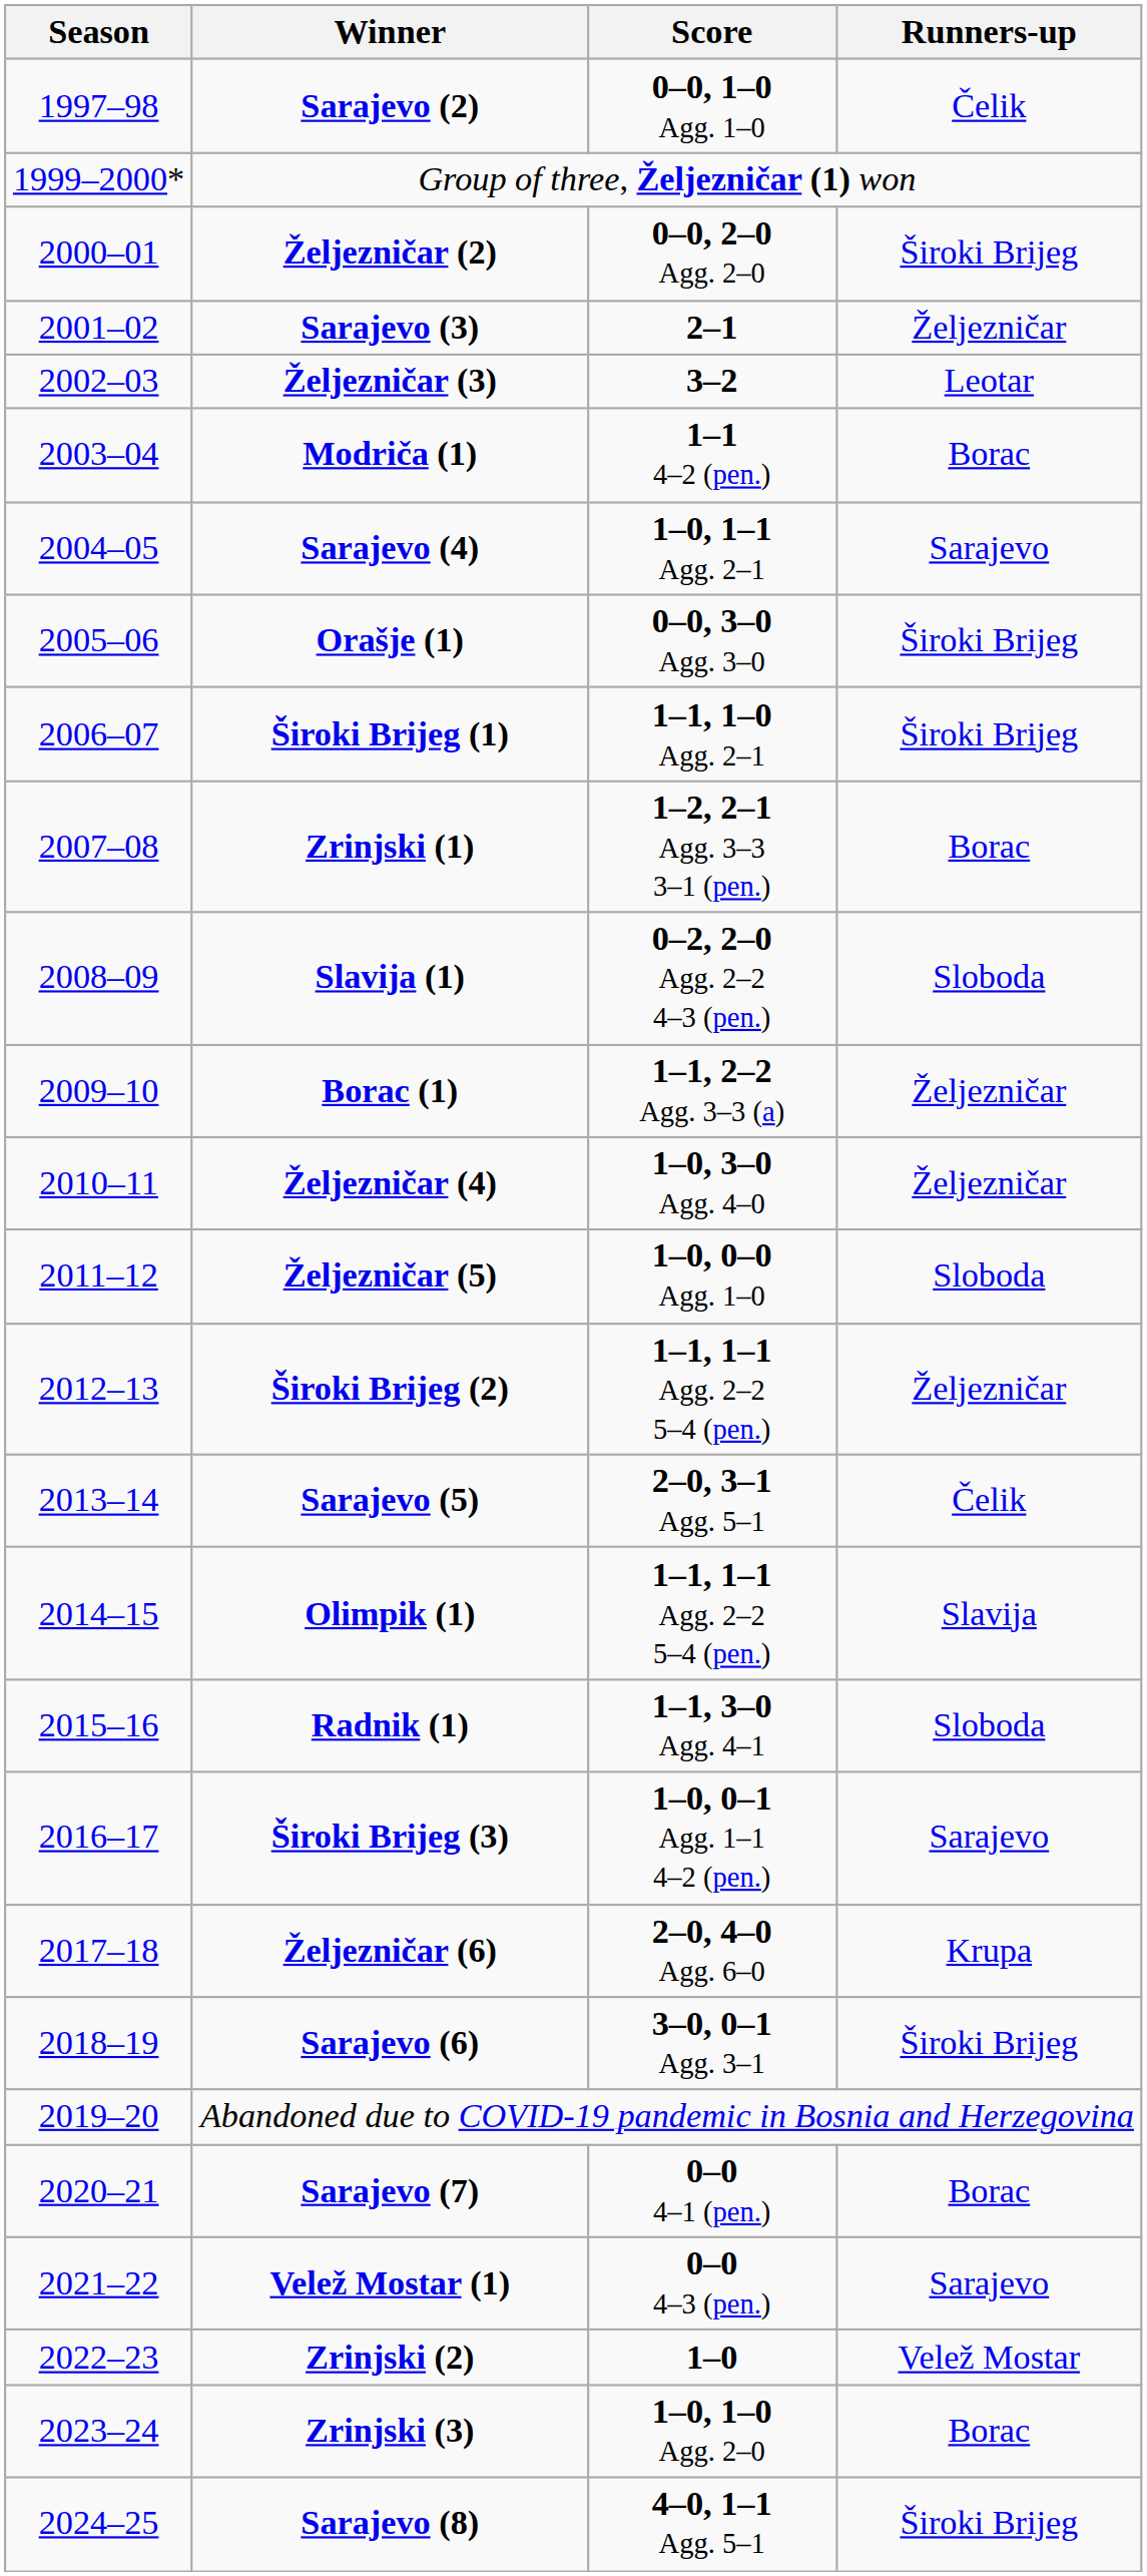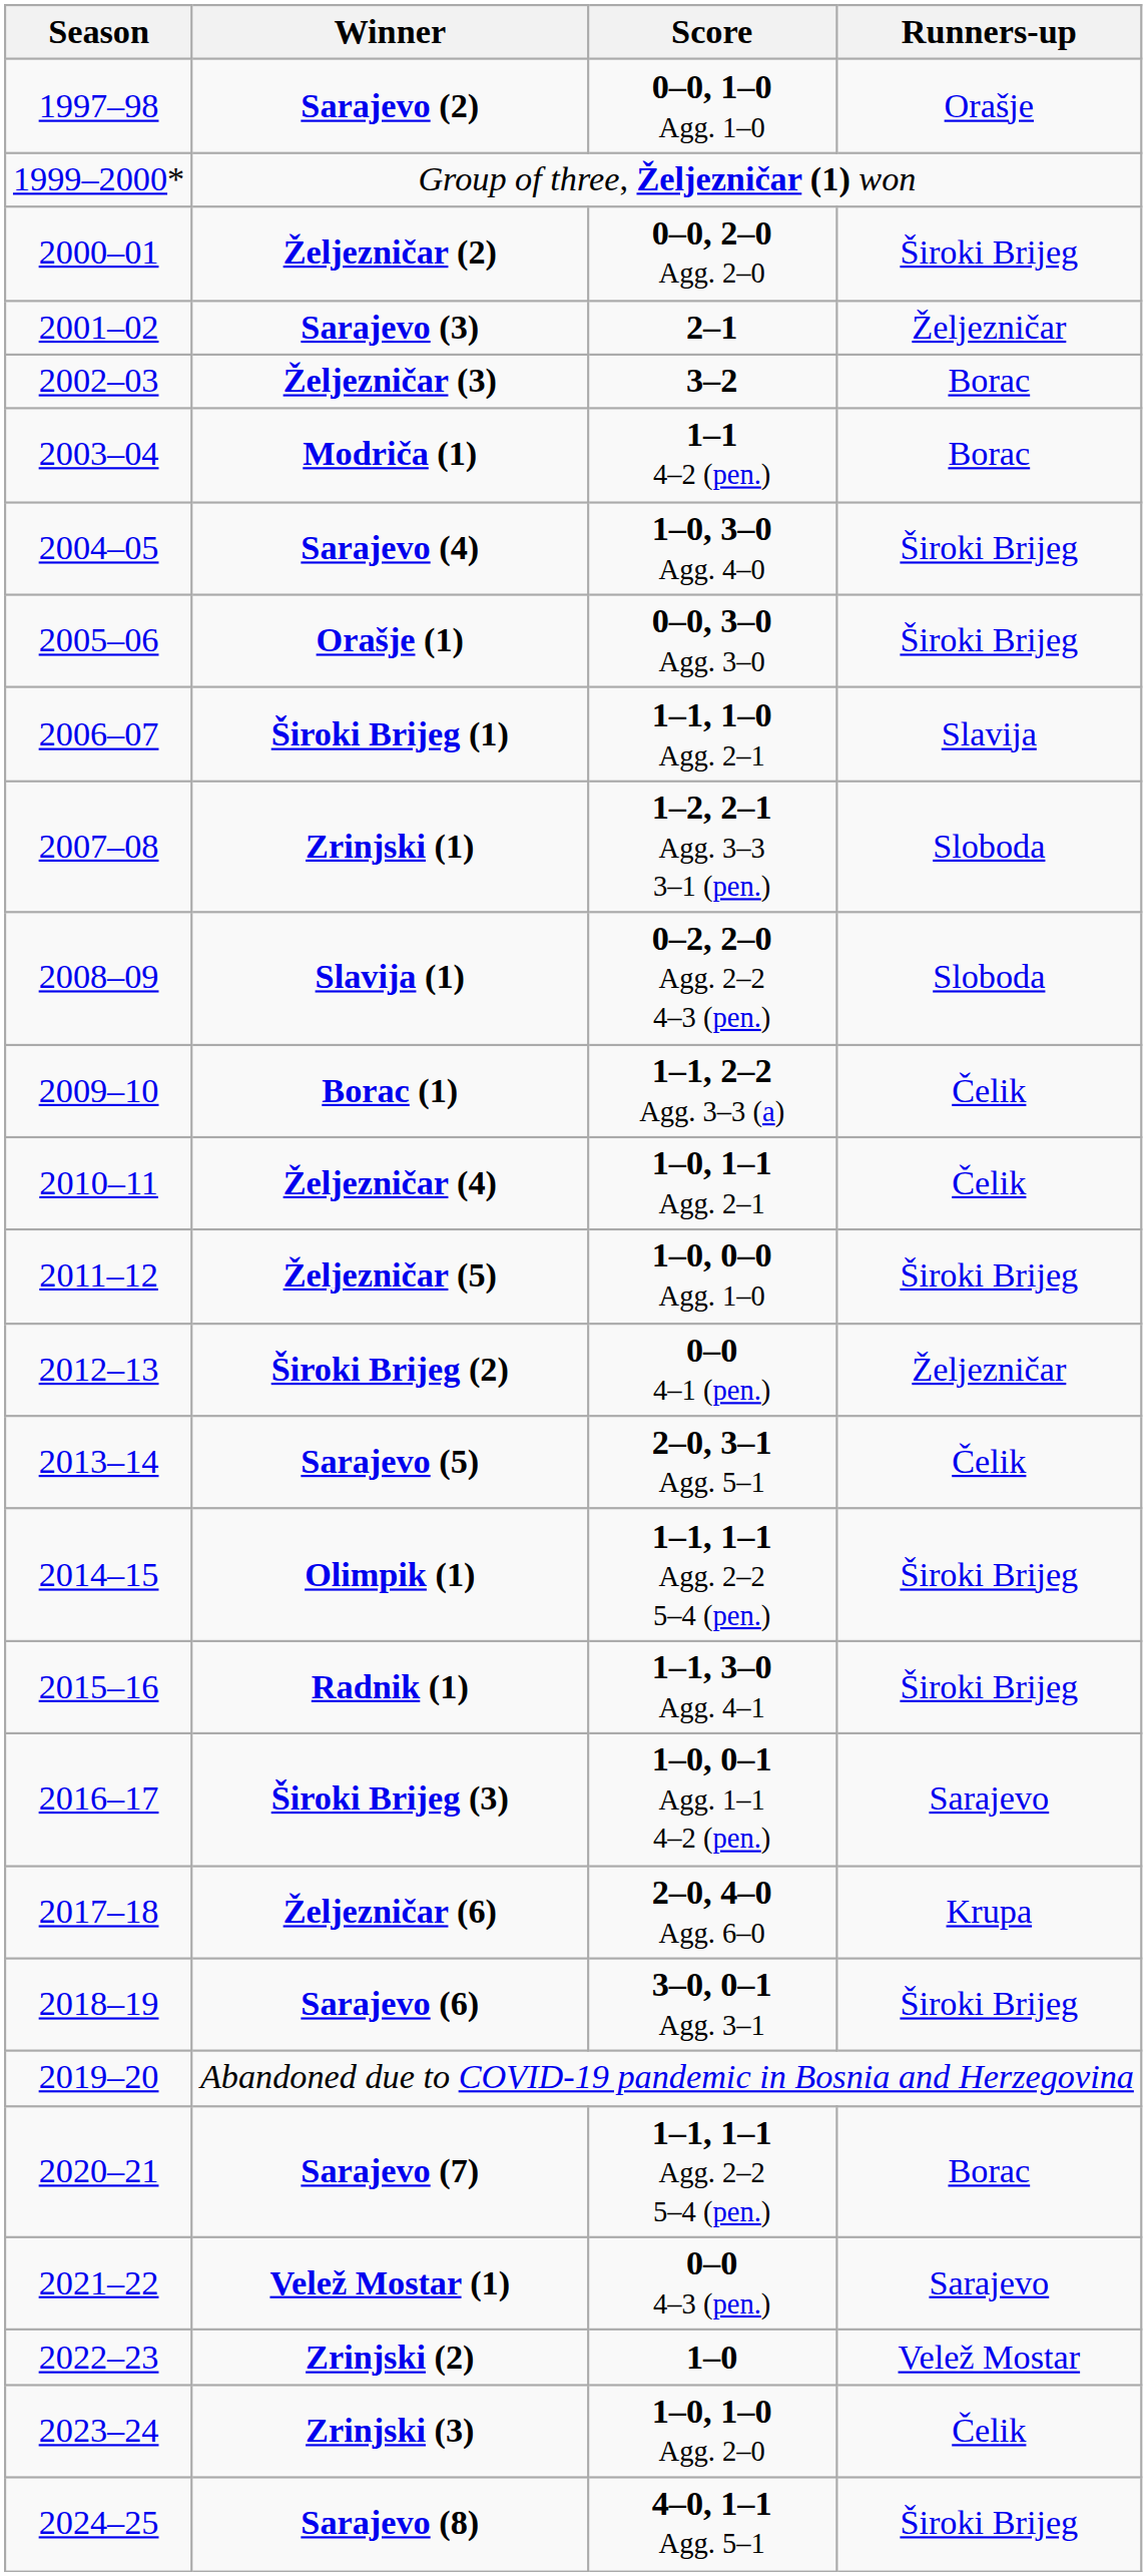Sarajevo (2) | Runners-up: Čelik -> Orašje
Željezničar (3) | Runners-up: Leotar -> Borac
Sarajevo (4) | Score: 1–0, 1–1 Agg. 2–1 -> 1–0, 3–0 Agg. 4–0
Sarajevo (4) | Runners-up: Sarajevo -> Široki Brijeg
Široki Brijeg (1) | Runners-up: Široki Brijeg -> Slavija
Zrinjski (1) | Runners-up: Borac -> Sloboda
Borac (1) | Runners-up: Željezničar -> Čelik
Željezničar (4) | Score: 1–0, 3–0 Agg. 4–0 -> 1–0, 1–1 Agg. 2–1
Željezničar (4) | Runners-up: Željezničar -> Čelik
Željezničar (5) | Runners-up: Sloboda -> Široki Brijeg
Široki Brijeg (2) | Score: 1–1, 1–1 Agg. 2–2 5–4 (pen.) -> 0–0 4–1 (pen.)
Olimpik (1) | Runners-up: Slavija -> Široki Brijeg
Radnik (1) | Runners-up: Sloboda -> Široki Brijeg
Sarajevo (7) | Score: 0–0 4–1 (pen.) -> 1–1, 1–1 Agg. 2–2 5–4 (pen.)
Zrinjski (3) | Runners-up: Borac -> Čelik
